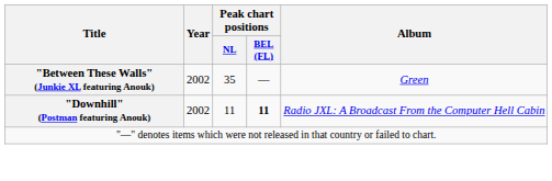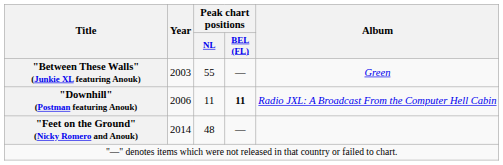"Between These Walls" (Junkie XL featuring Anouk) | Year: 2002 -> 2003
"Between These Walls" (Junkie XL featuring Anouk) | Peak chart positions / NL: 35 -> 55
"Downhill" (Postman featuring Anouk) | Year: 2002 -> 2006
+ row: "Feet on the Ground" (Nicky Romero and Anouk) | 2014 | 48 | —
